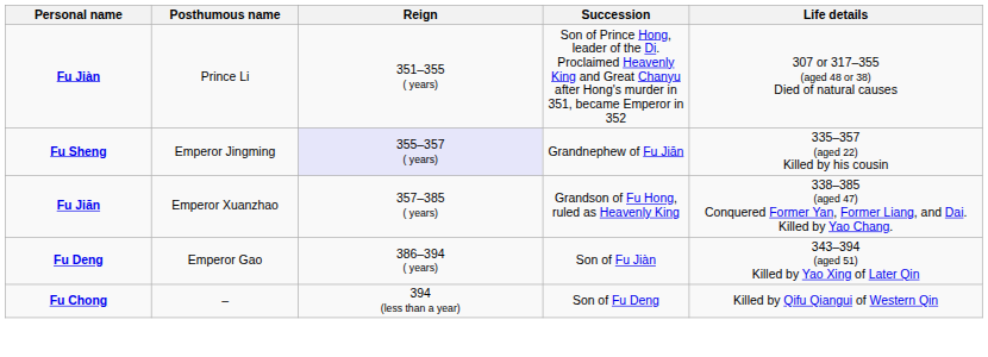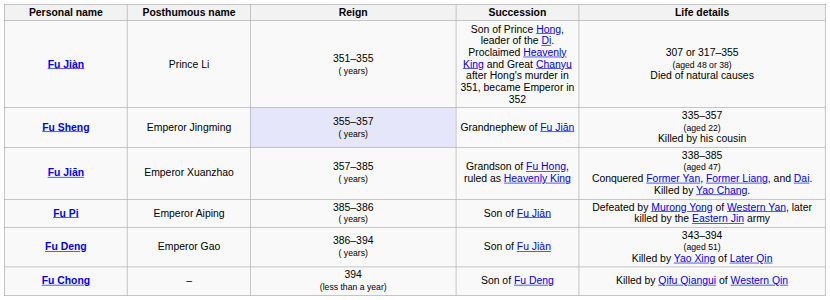+ row: Fu Pi | Emperor Aiping | 385–386 ( years) | Son of Fu Jiān | Defeated by Murong Yong of Western Yan, later killed by the Eastern Jin army
